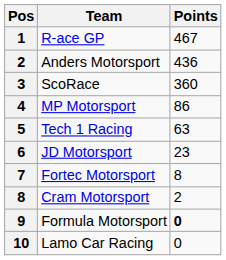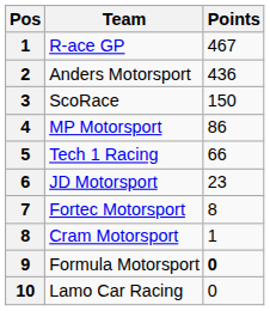ScoRace | Points: 360 -> 150
Tech 1 Racing | Points: 63 -> 66
Cram Motorsport | Points: 2 -> 1
